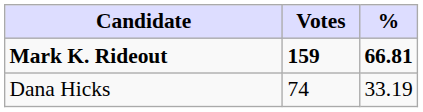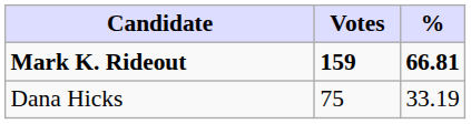Dana Hicks | Votes: 74 -> 75
